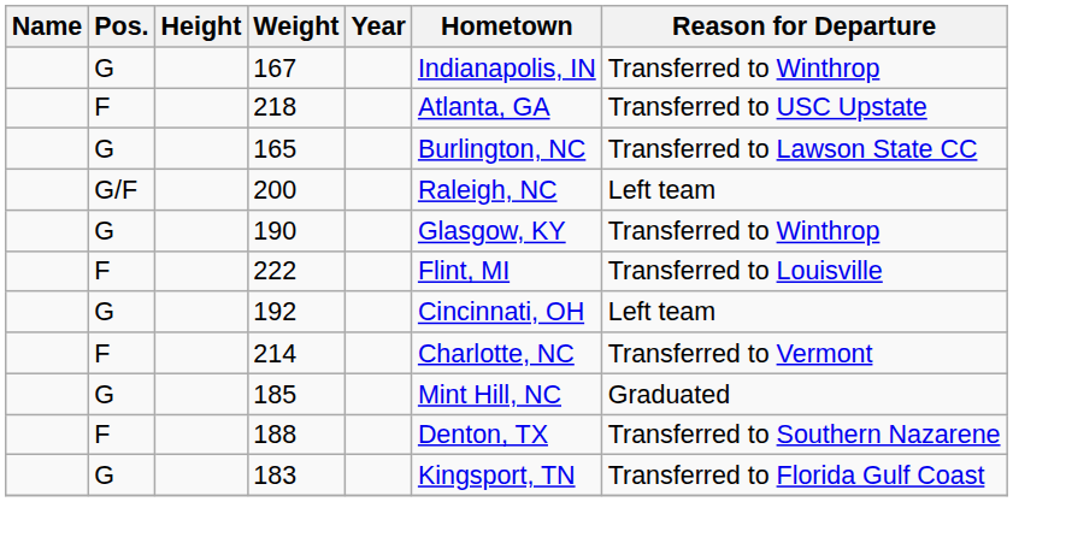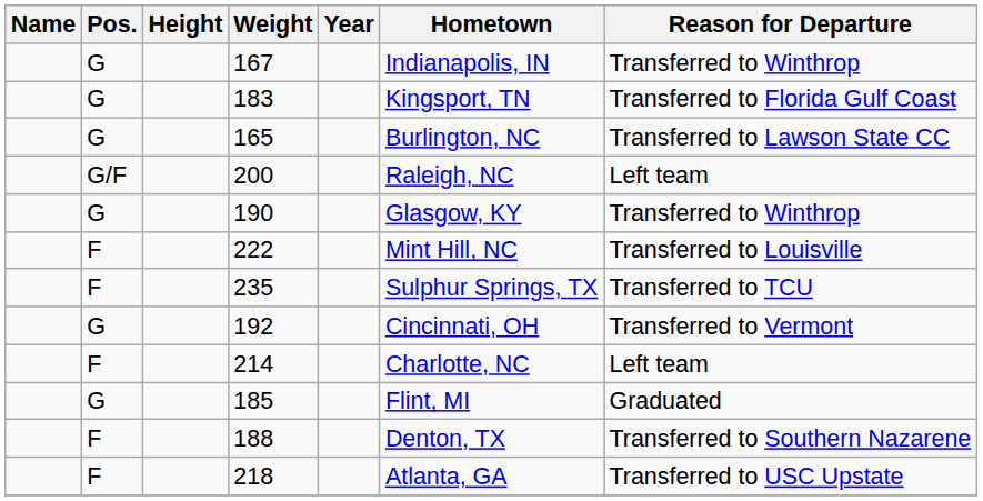rows swapped: 183 <-> 218
222 | Hometown: Flint, MI -> Mint Hill, NC
+ row: F | 235 | Sulphur Springs, TX | Transferred to TCU
192 | Reason for Departure: Left team -> Transferred to Vermont
214 | Reason for Departure: Transferred to Vermont -> Left team
185 | Hometown: Mint Hill, NC -> Flint, MI
